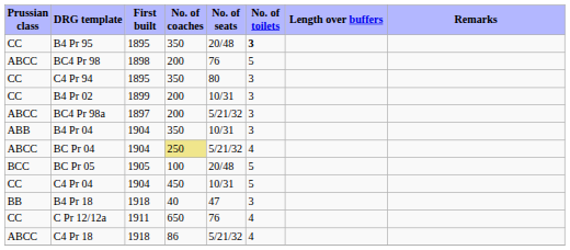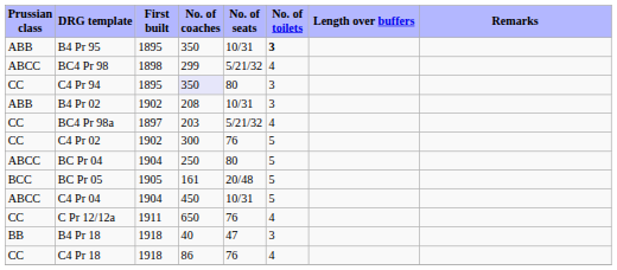B4 Pr 95 | Prussian class: CC -> ABB
B4 Pr 95 | No. of seats: 20/48 -> 10/31
BC4 Pr 98 | No. of coaches: 200 -> 299
BC4 Pr 98 | No. of seats: 76 -> 5/21/32
BC4 Pr 98 | No. of toilets: 5 -> 4
C4 Pr 94 | No. of coaches: no background -> lavender background
B4 Pr 02 | Prussian class: CC -> ABB
B4 Pr 02 | First built: 1899 -> 1902
B4 Pr 02 | No. of coaches: 200 -> 208
BC4 Pr 98a | Prussian class: ABCC -> CC
BC4 Pr 98a | No. of coaches: 200 -> 203
BC4 Pr 98a | No. of toilets: 3 -> 4
+ row: CC | C4 Pr 02 | 1902 | 300 | 76 | 5
- row: ABB | B4 Pr 04 | 1904 | 350 | 10/31 | 3
BC Pr 04 | No. of coaches: khaki background -> no background
BC Pr 04 | No. of seats: 5/21/32 -> 80
BC Pr 04 | No. of toilets: 4 -> 5
BC Pr 05 | No. of coaches: 100 -> 161
C4 Pr 04 | Prussian class: CC -> ABCC
rows swapped: C Pr 12/12a <-> B4 Pr 18
C4 Pr 18 | Prussian class: ABCC -> CC
C4 Pr 18 | No. of seats: 5/21/32 -> 76
